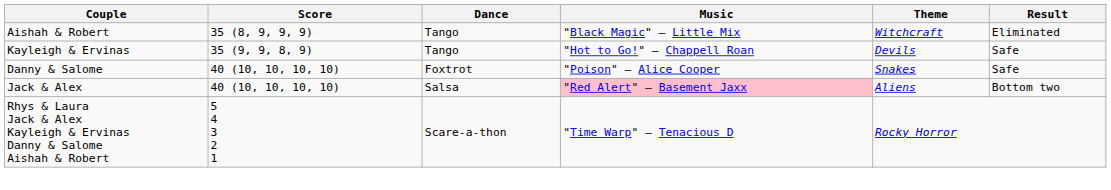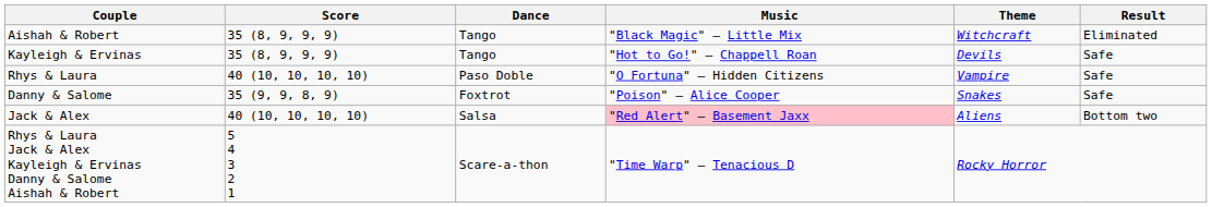Kayleigh & Ervinas | Score: 35 (9, 9, 8, 9) -> 35 (8, 9, 9, 9)
+ row: Rhys & Laura | 40 (10, 10, 10, 10) | Paso Doble | "O Fortuna" – Hidden Citizens | Vampire | Safe
Danny & Salome | Score: 40 (10, 10, 10, 10) -> 35 (9, 9, 8, 9)
